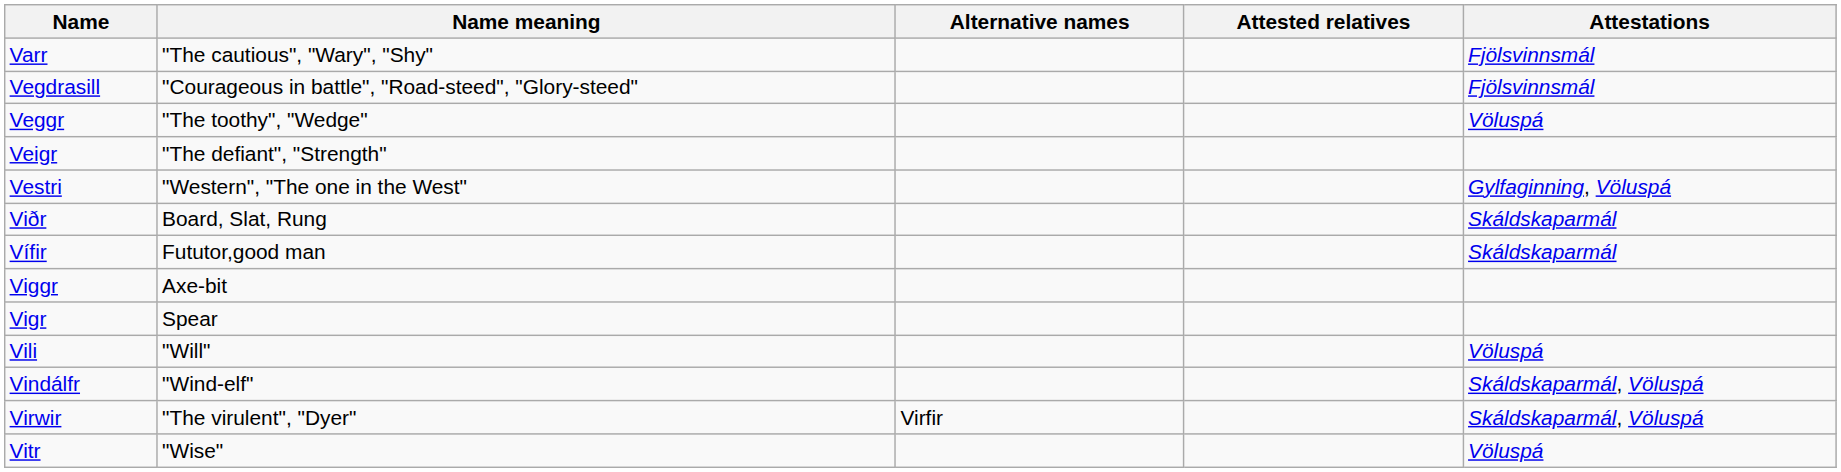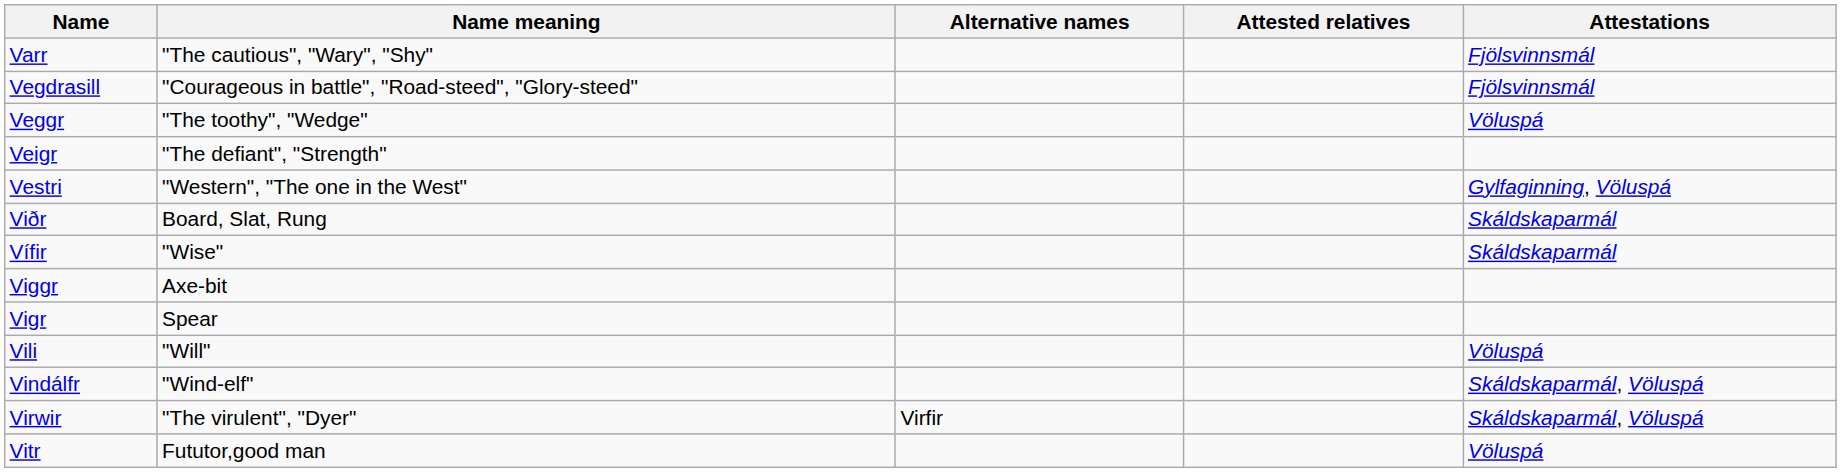Vífir | Name meaning: Fututor,good man -> "Wise"
Vitr | Name meaning: "Wise" -> Fututor,good man
